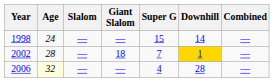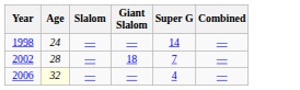- column: Downhill | 14 | 1 | 28
1998 | Super G: 15 -> 14
